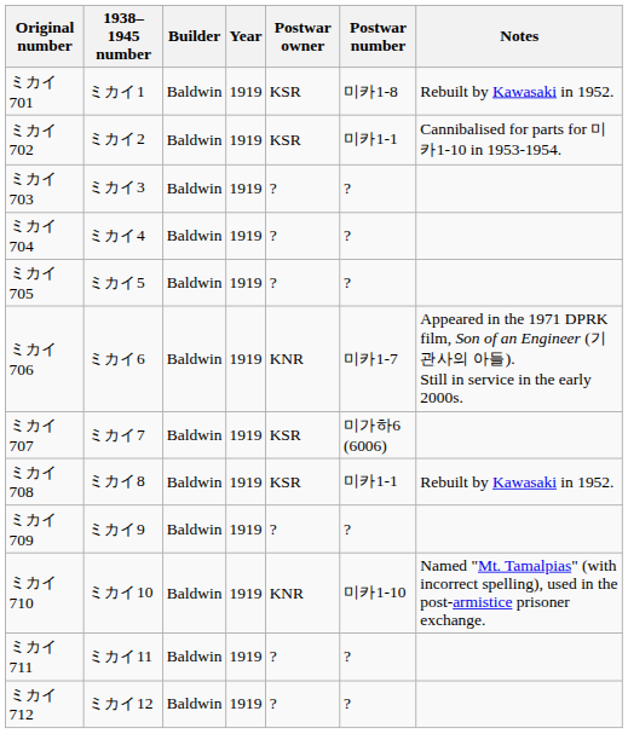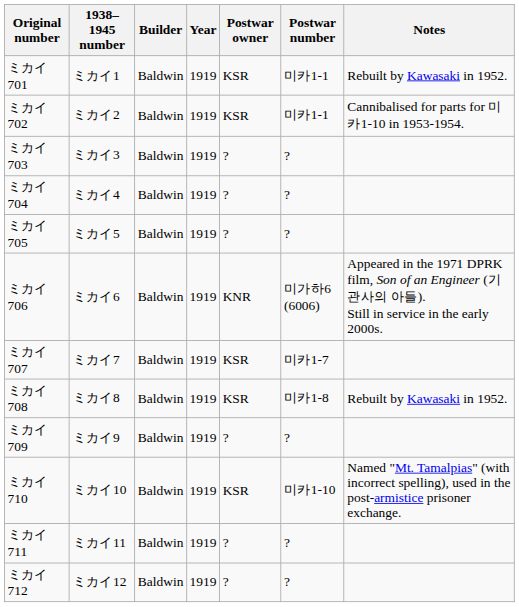ミカイ701 | Postwar number: 미카1-8 -> 미카1-1
ミカイ706 | Postwar number: 미카1-7 -> 미가하6 (6006)
ミカイ707 | Postwar number: 미가하6 (6006) -> 미카1-7
ミカイ708 | Postwar number: 미카1-1 -> 미카1-8
ミカイ710 | Postwar owner: KNR -> KSR
